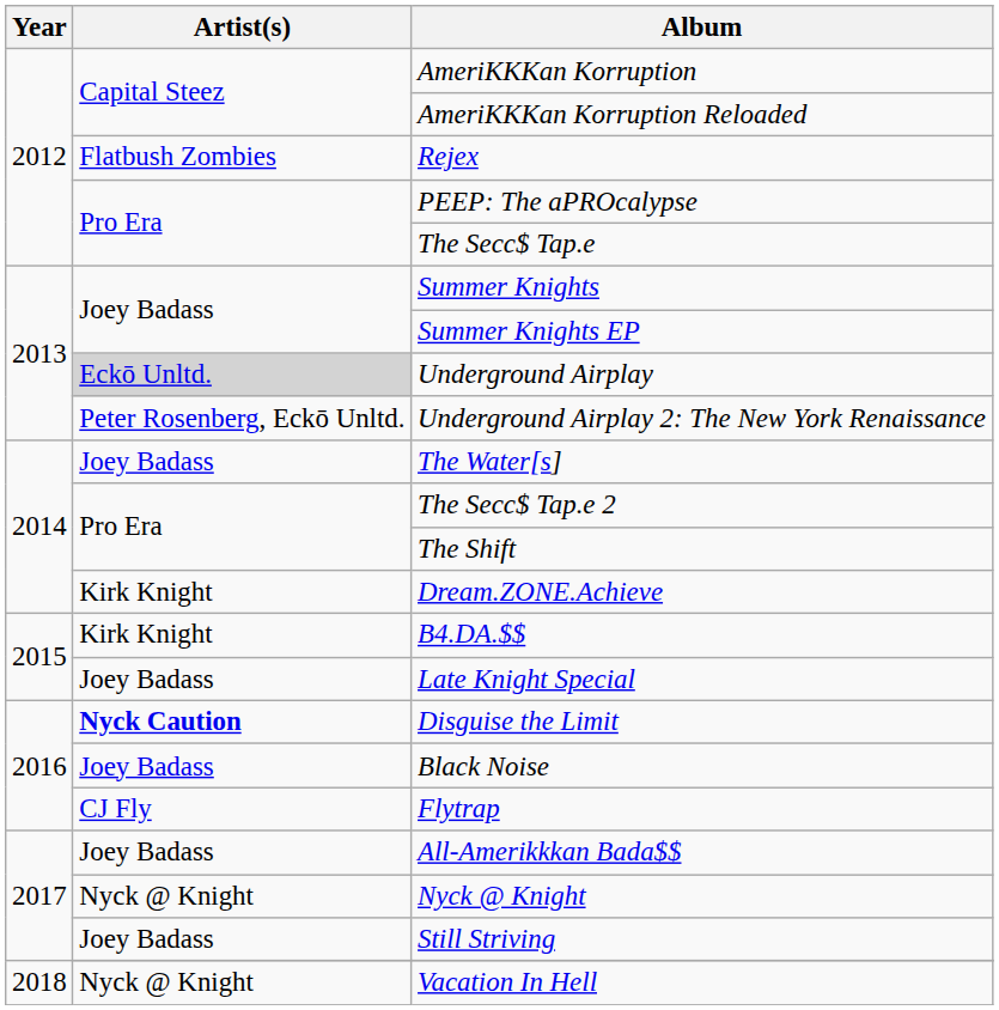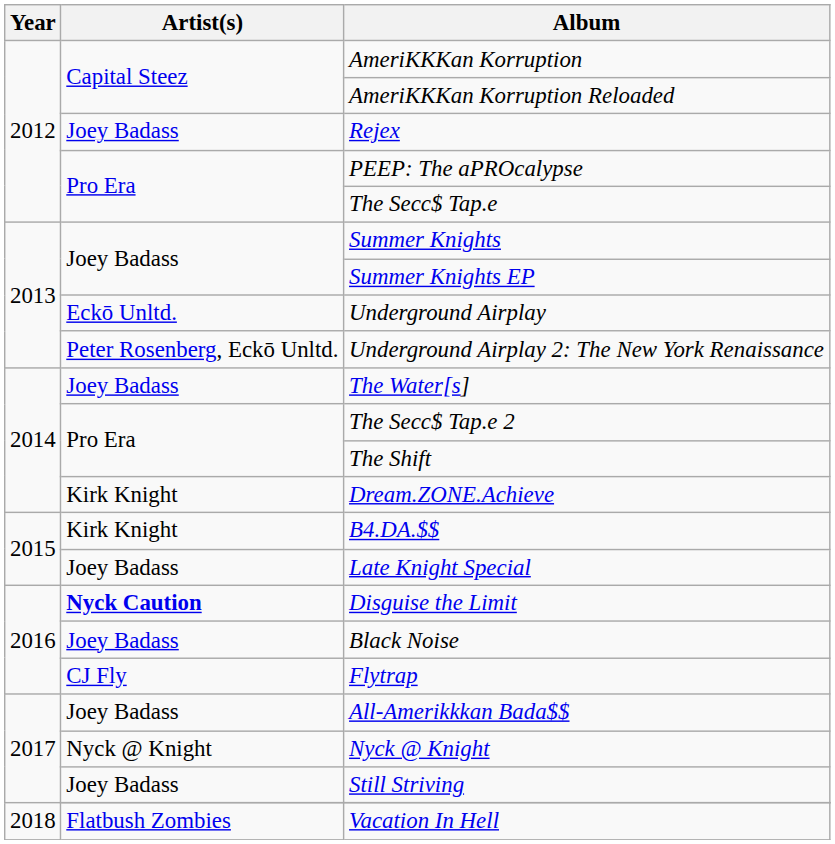Rejex | Artist(s): Flatbush Zombies -> Joey Badass
Underground Airplay | Artist(s): lightgrey background -> no background
Vacation In Hell | Artist(s): Nyck @ Knight -> Flatbush Zombies
